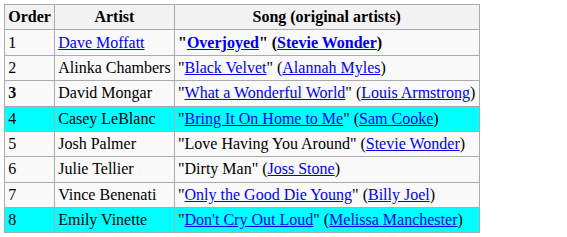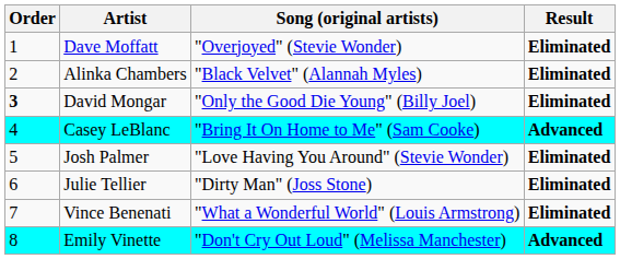+ column: Result | Eliminated | Eliminated | Eliminated | Advanced | Eliminated | Eliminated | Eliminated | Advanced
Dave Moffatt | Song (original artists): bold -> normal
David Mongar | Song (original artists): "What a Wonderful World" (Louis Armstrong) -> "Only the Good Die Young" (Billy Joel)
Vince Benenati | Song (original artists): "Only the Good Die Young" (Billy Joel) -> "What a Wonderful World" (Louis Armstrong)
